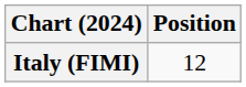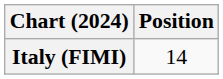Italy (FIMI) | Position: 12 -> 14
